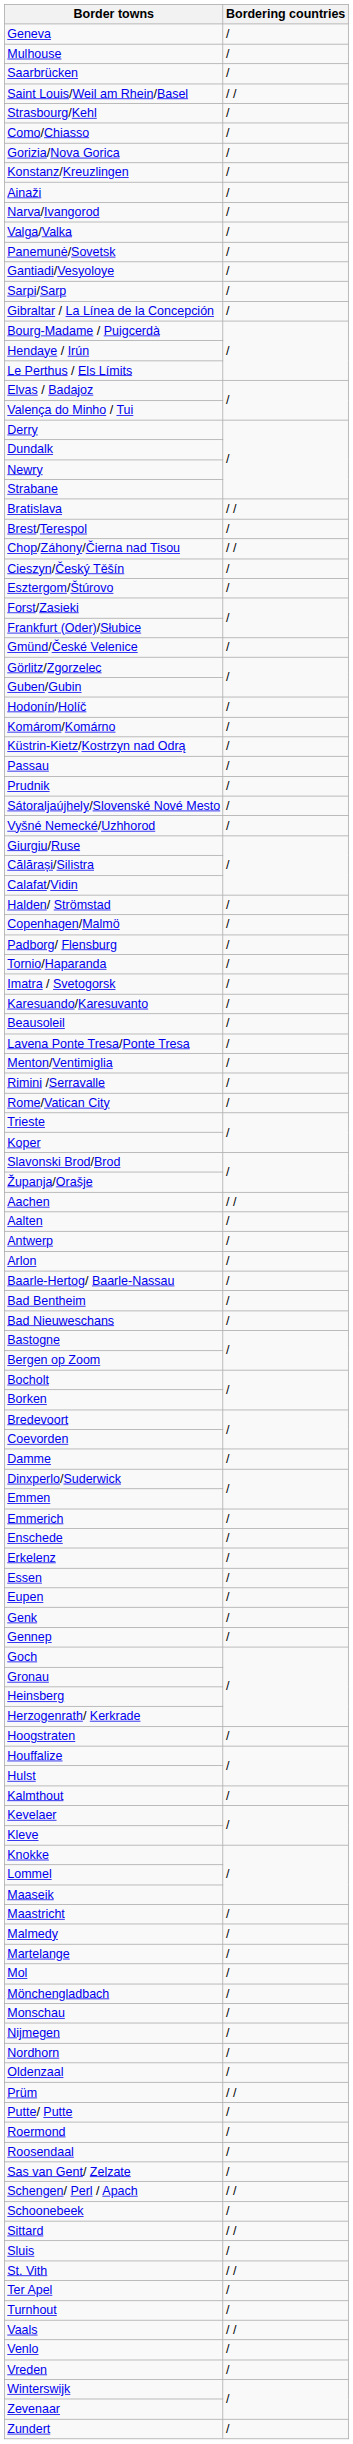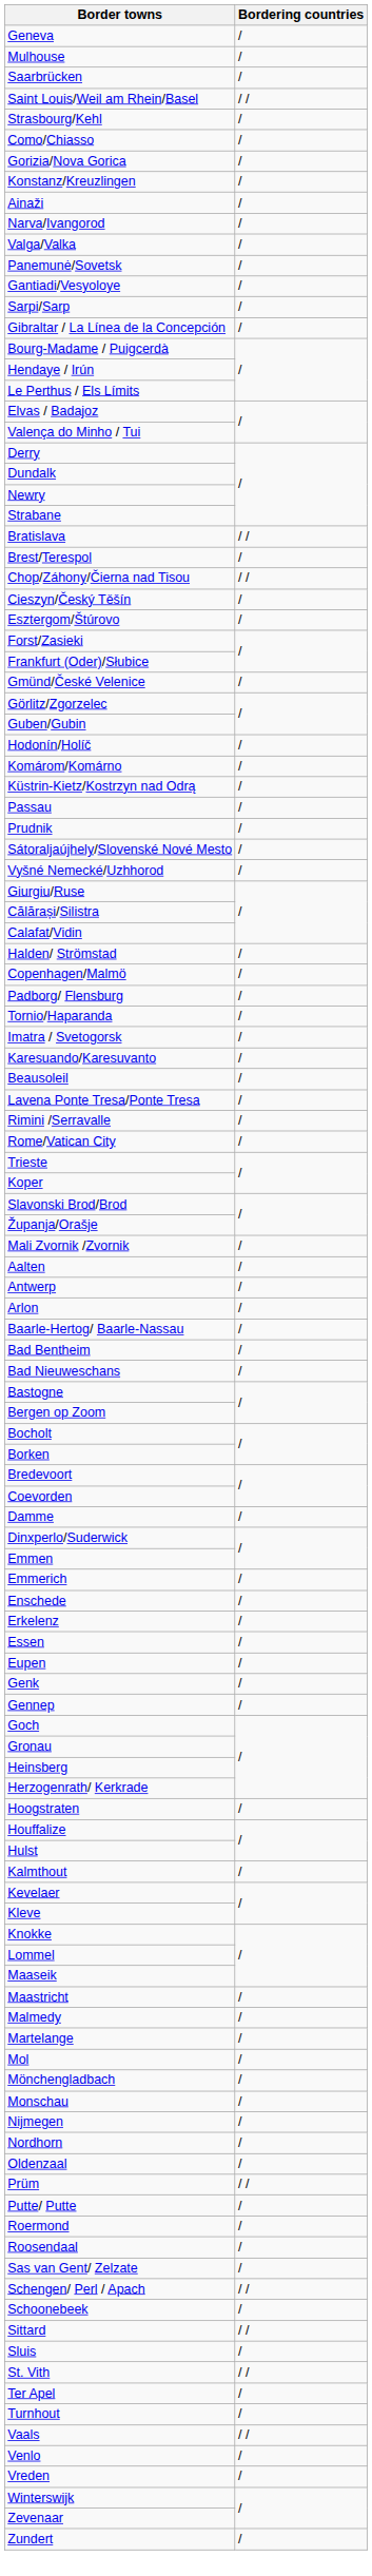- row: Menton/Ventimiglia | /
+ row: Mali Zvornik /Zvornik | /
- row: Aachen | / /
